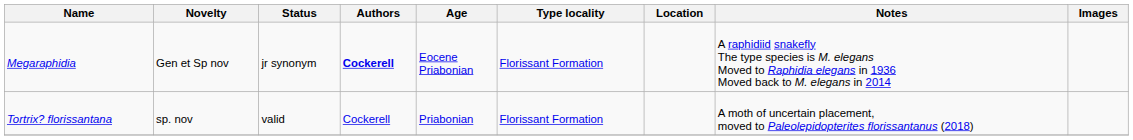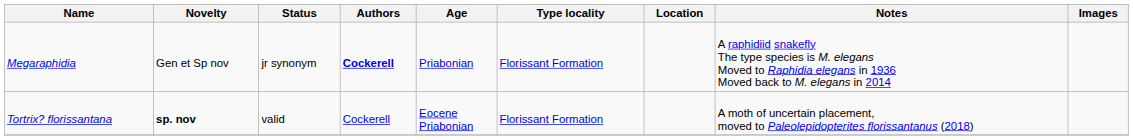Megaraphidia | Age: Eocene Priabonian -> Priabonian
Tortrix? florissantana | Novelty: normal -> bold
Tortrix? florissantana | Age: Priabonian -> Eocene Priabonian
